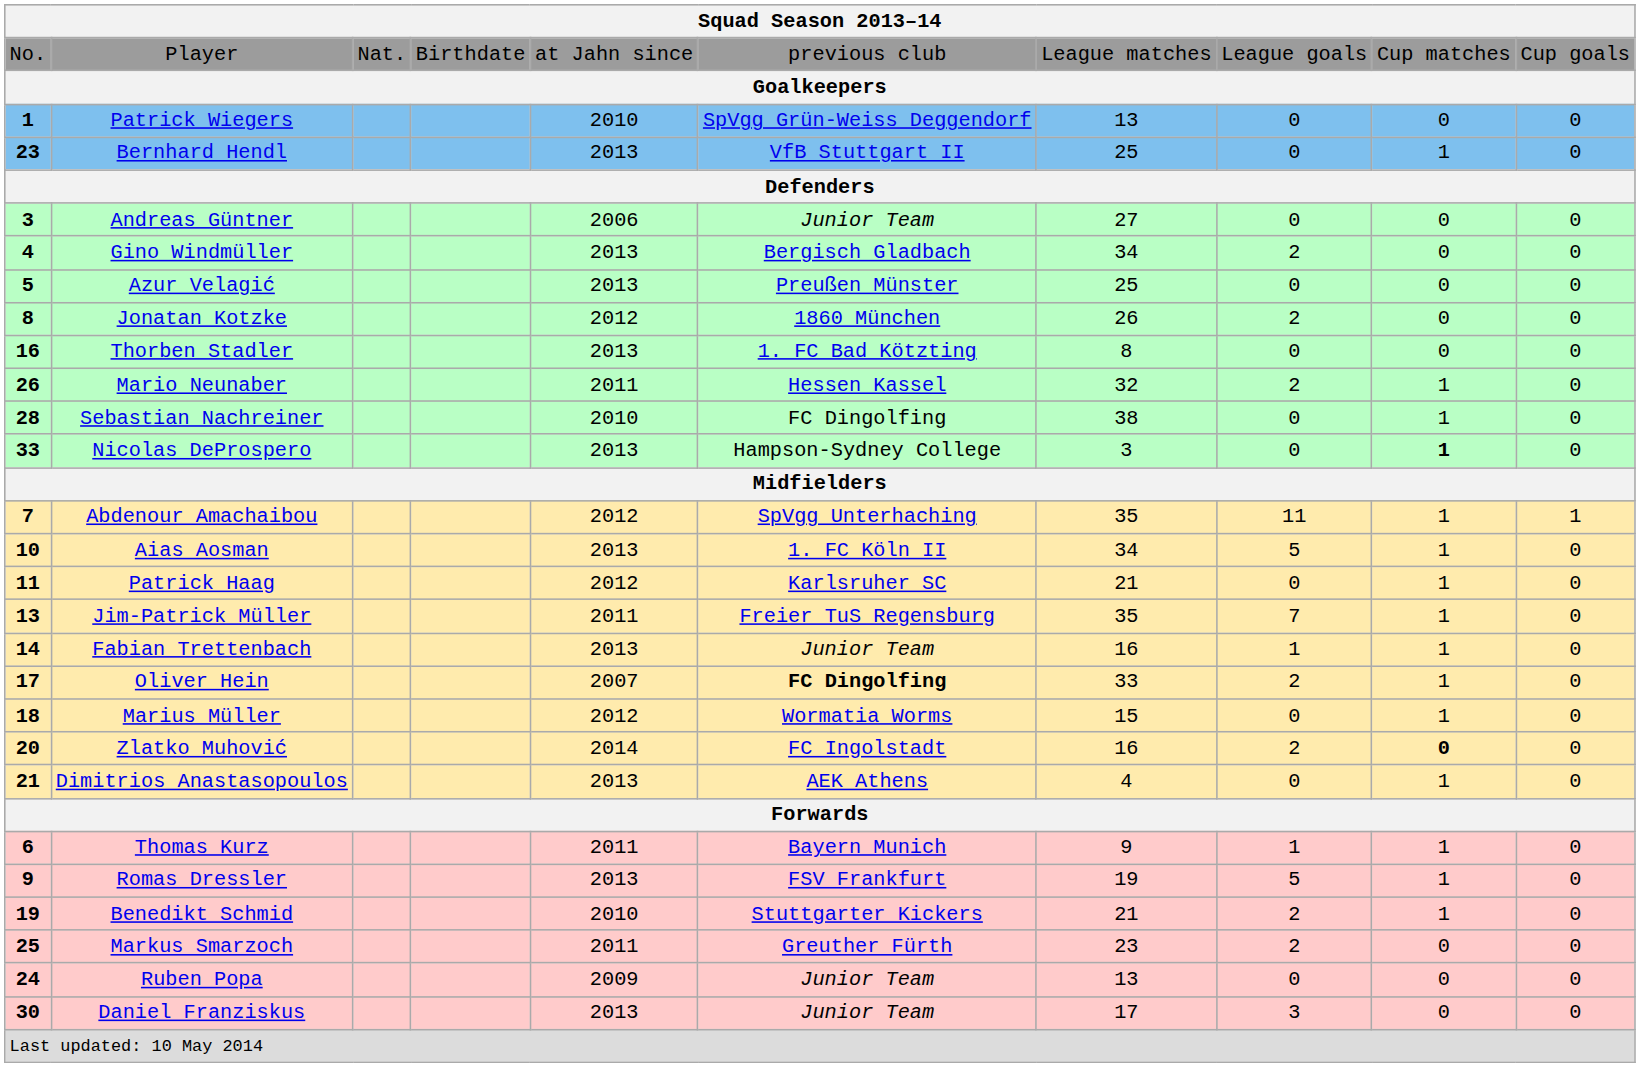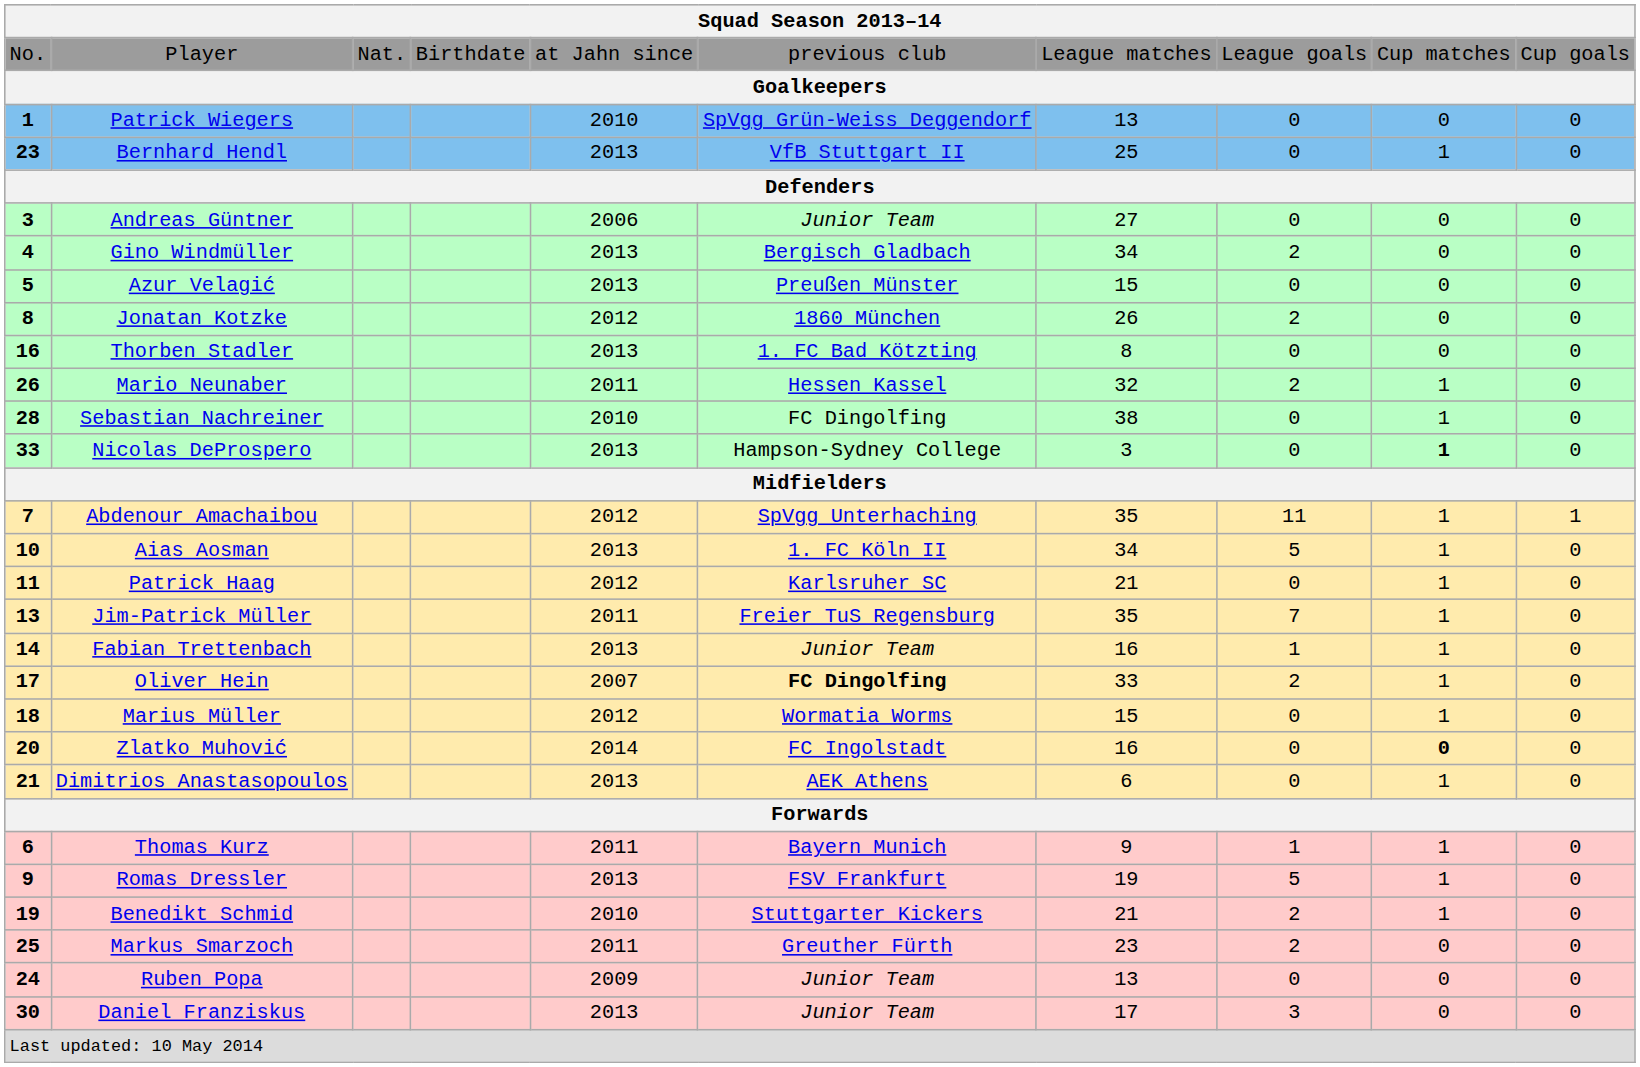Azur Velagić | column 7: 25 -> 15
Zlatko Muhović | column 8: 2 -> 0
Dimitrios Anastasopoulos | column 7: 4 -> 6
